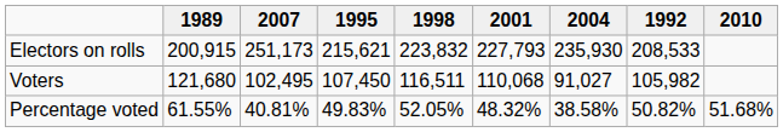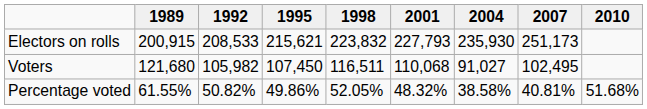columns swapped: 1992 <-> 2007
Percentage voted | 1995: 49.83% -> 49.86%
